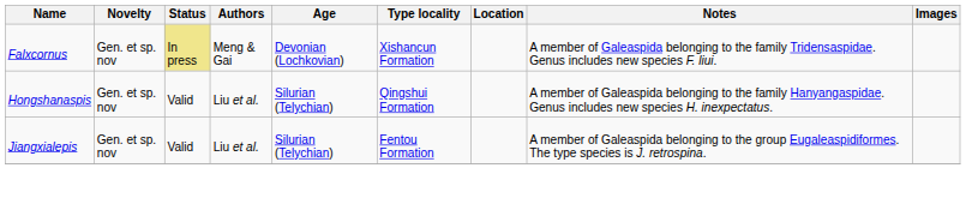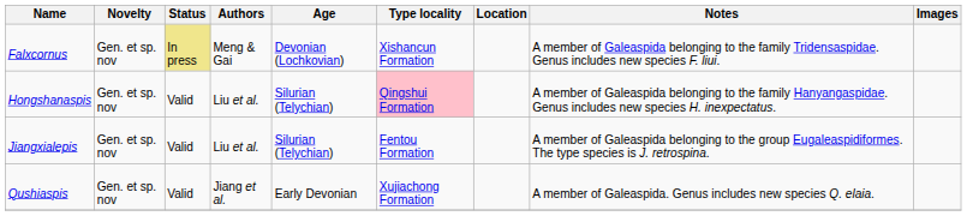Hongshanaspis | Type locality: no background -> pink background
+ row: Qushiaspis | Gen. et sp. nov | Valid | Jiang et al. | Early Devonian | Xujiachong Formation | A member of Galeaspida. Genus includes new species Q. elaia.
